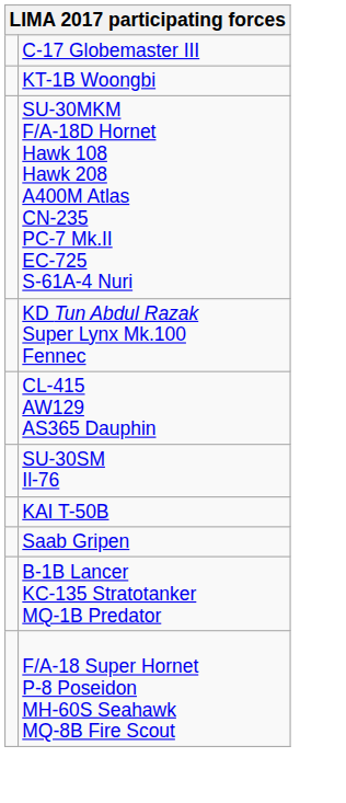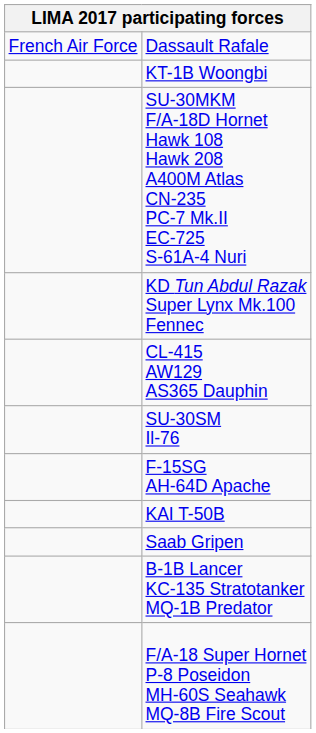- row: C-17 Globemaster III
+ row: French Air Force | Dassault Rafale
+ row: F-15SG AH-64D Apache
